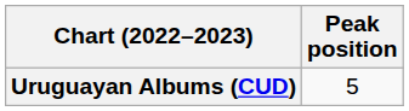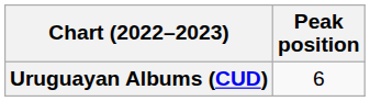Uruguayan Albums (CUD) | Peak position: 5 -> 6
